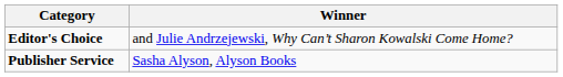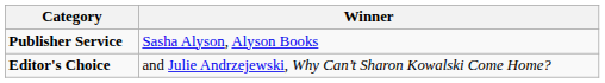rows swapped: Editor's Choice <-> Publisher Service
